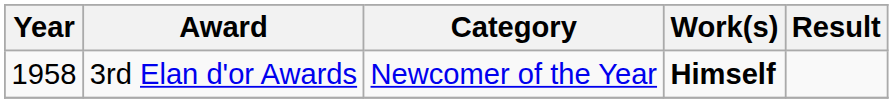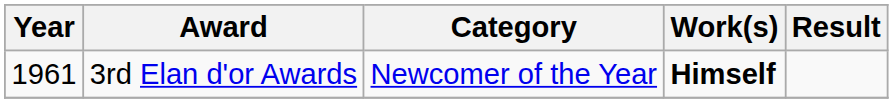3rd Elan d'or Awards | Year: 1958 -> 1961
